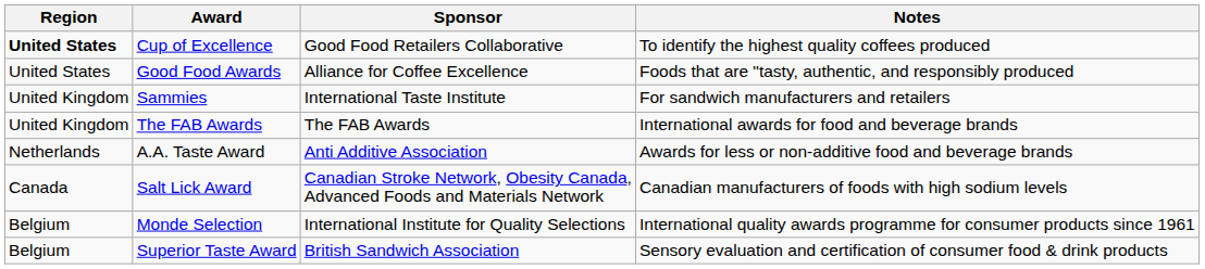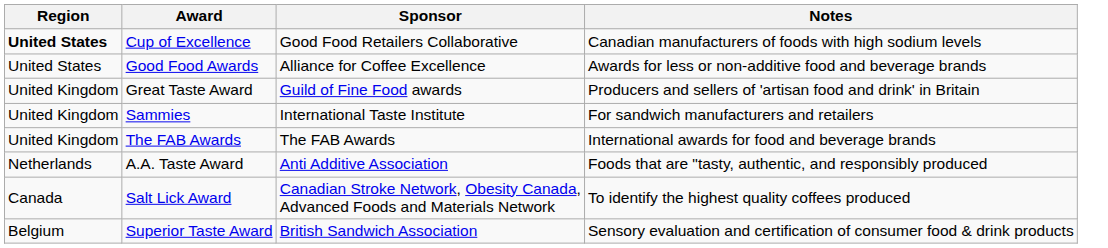Cup of Excellence | Notes: To identify the highest quality coffees produced -> Canadian manufacturers of foods with high sodium levels
Good Food Awards | Notes: Foods that are "tasty, authentic, and responsibly produced -> Awards for less or non-additive food and beverage brands
+ row: United Kingdom | Great Taste Award | Guild of Fine Food awards | Producers and sellers of 'artisan food and drink' in Britain
A.A. Taste Award | Notes: Awards for less or non-additive food and beverage brands -> Foods that are "tasty, authentic, and responsibly produced
Salt Lick Award | Notes: Canadian manufacturers of foods with high sodium levels -> To identify the highest quality coffees produced
- row: Belgium | Monde Selection | International Institute for Quality Selections | International quality awards programme for consumer products since 1961
